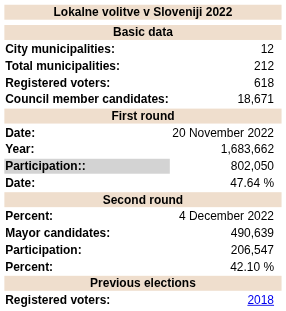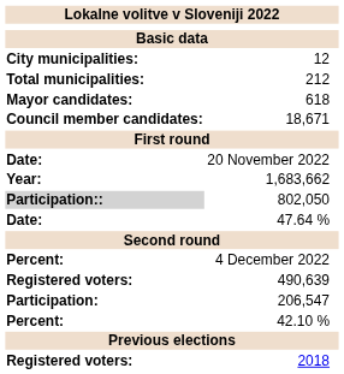618 | column 1: Registered voters: -> Mayor candidates:
490,639 | column 1: Mayor candidates: -> Registered voters:
